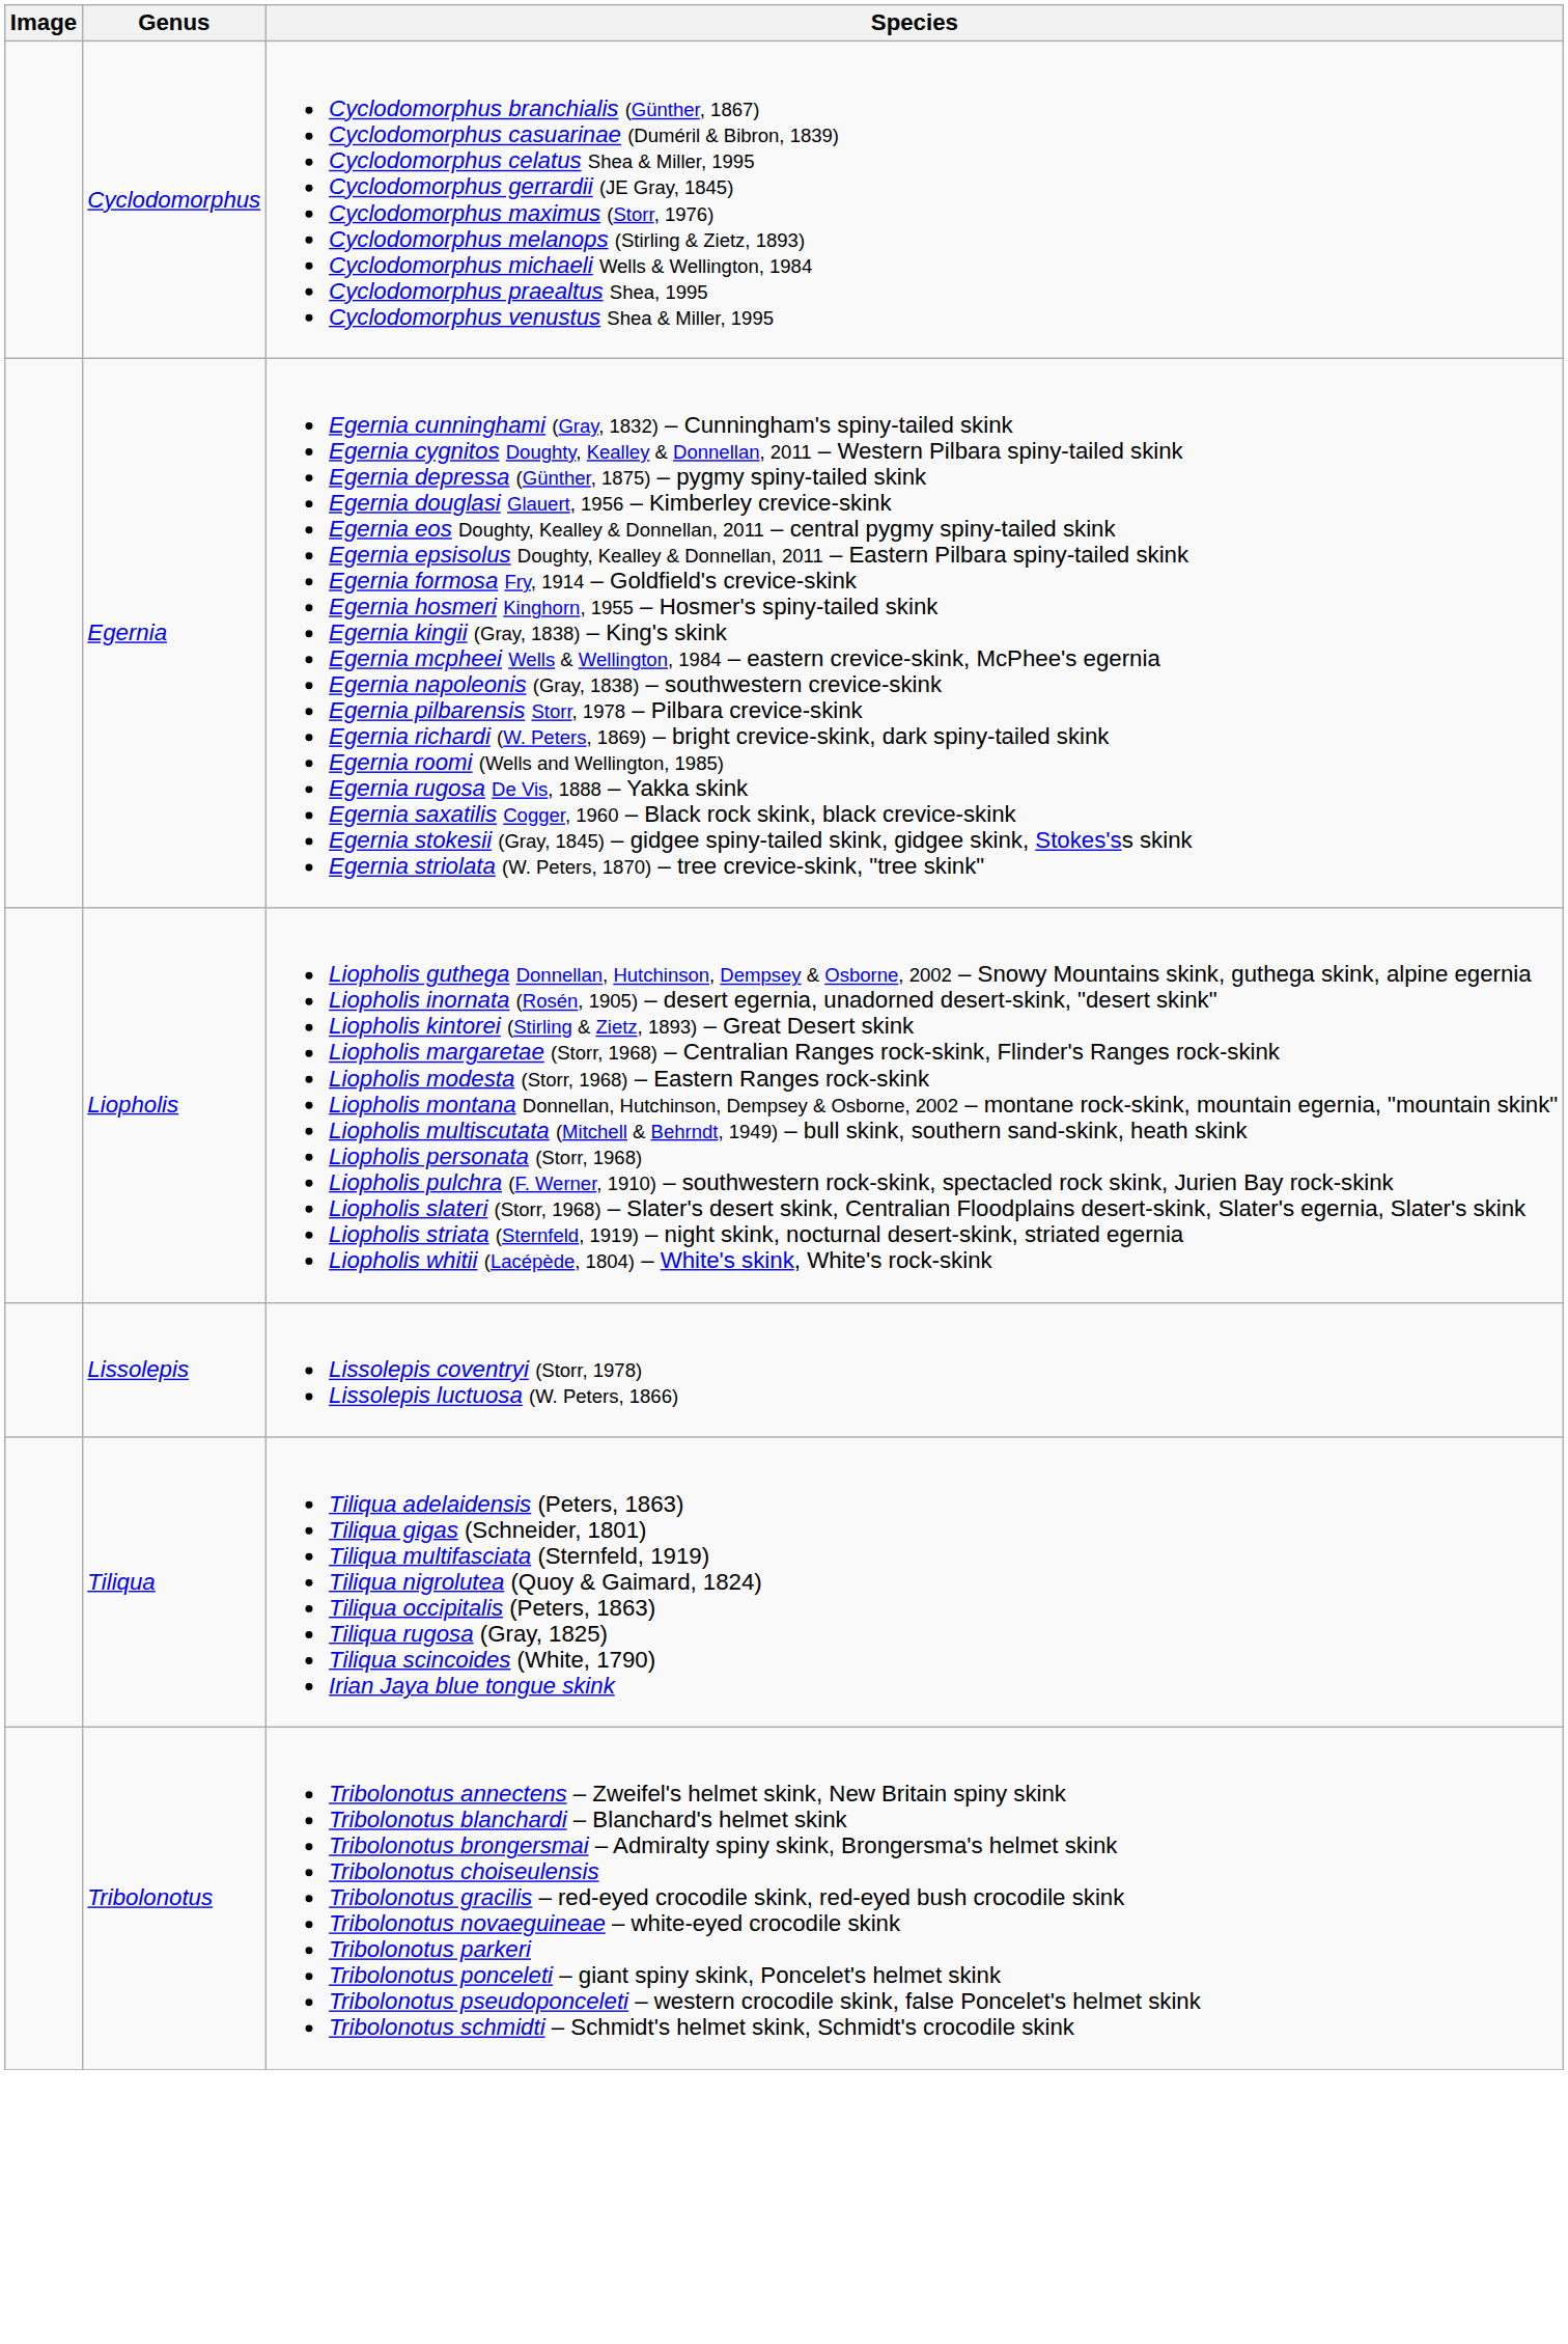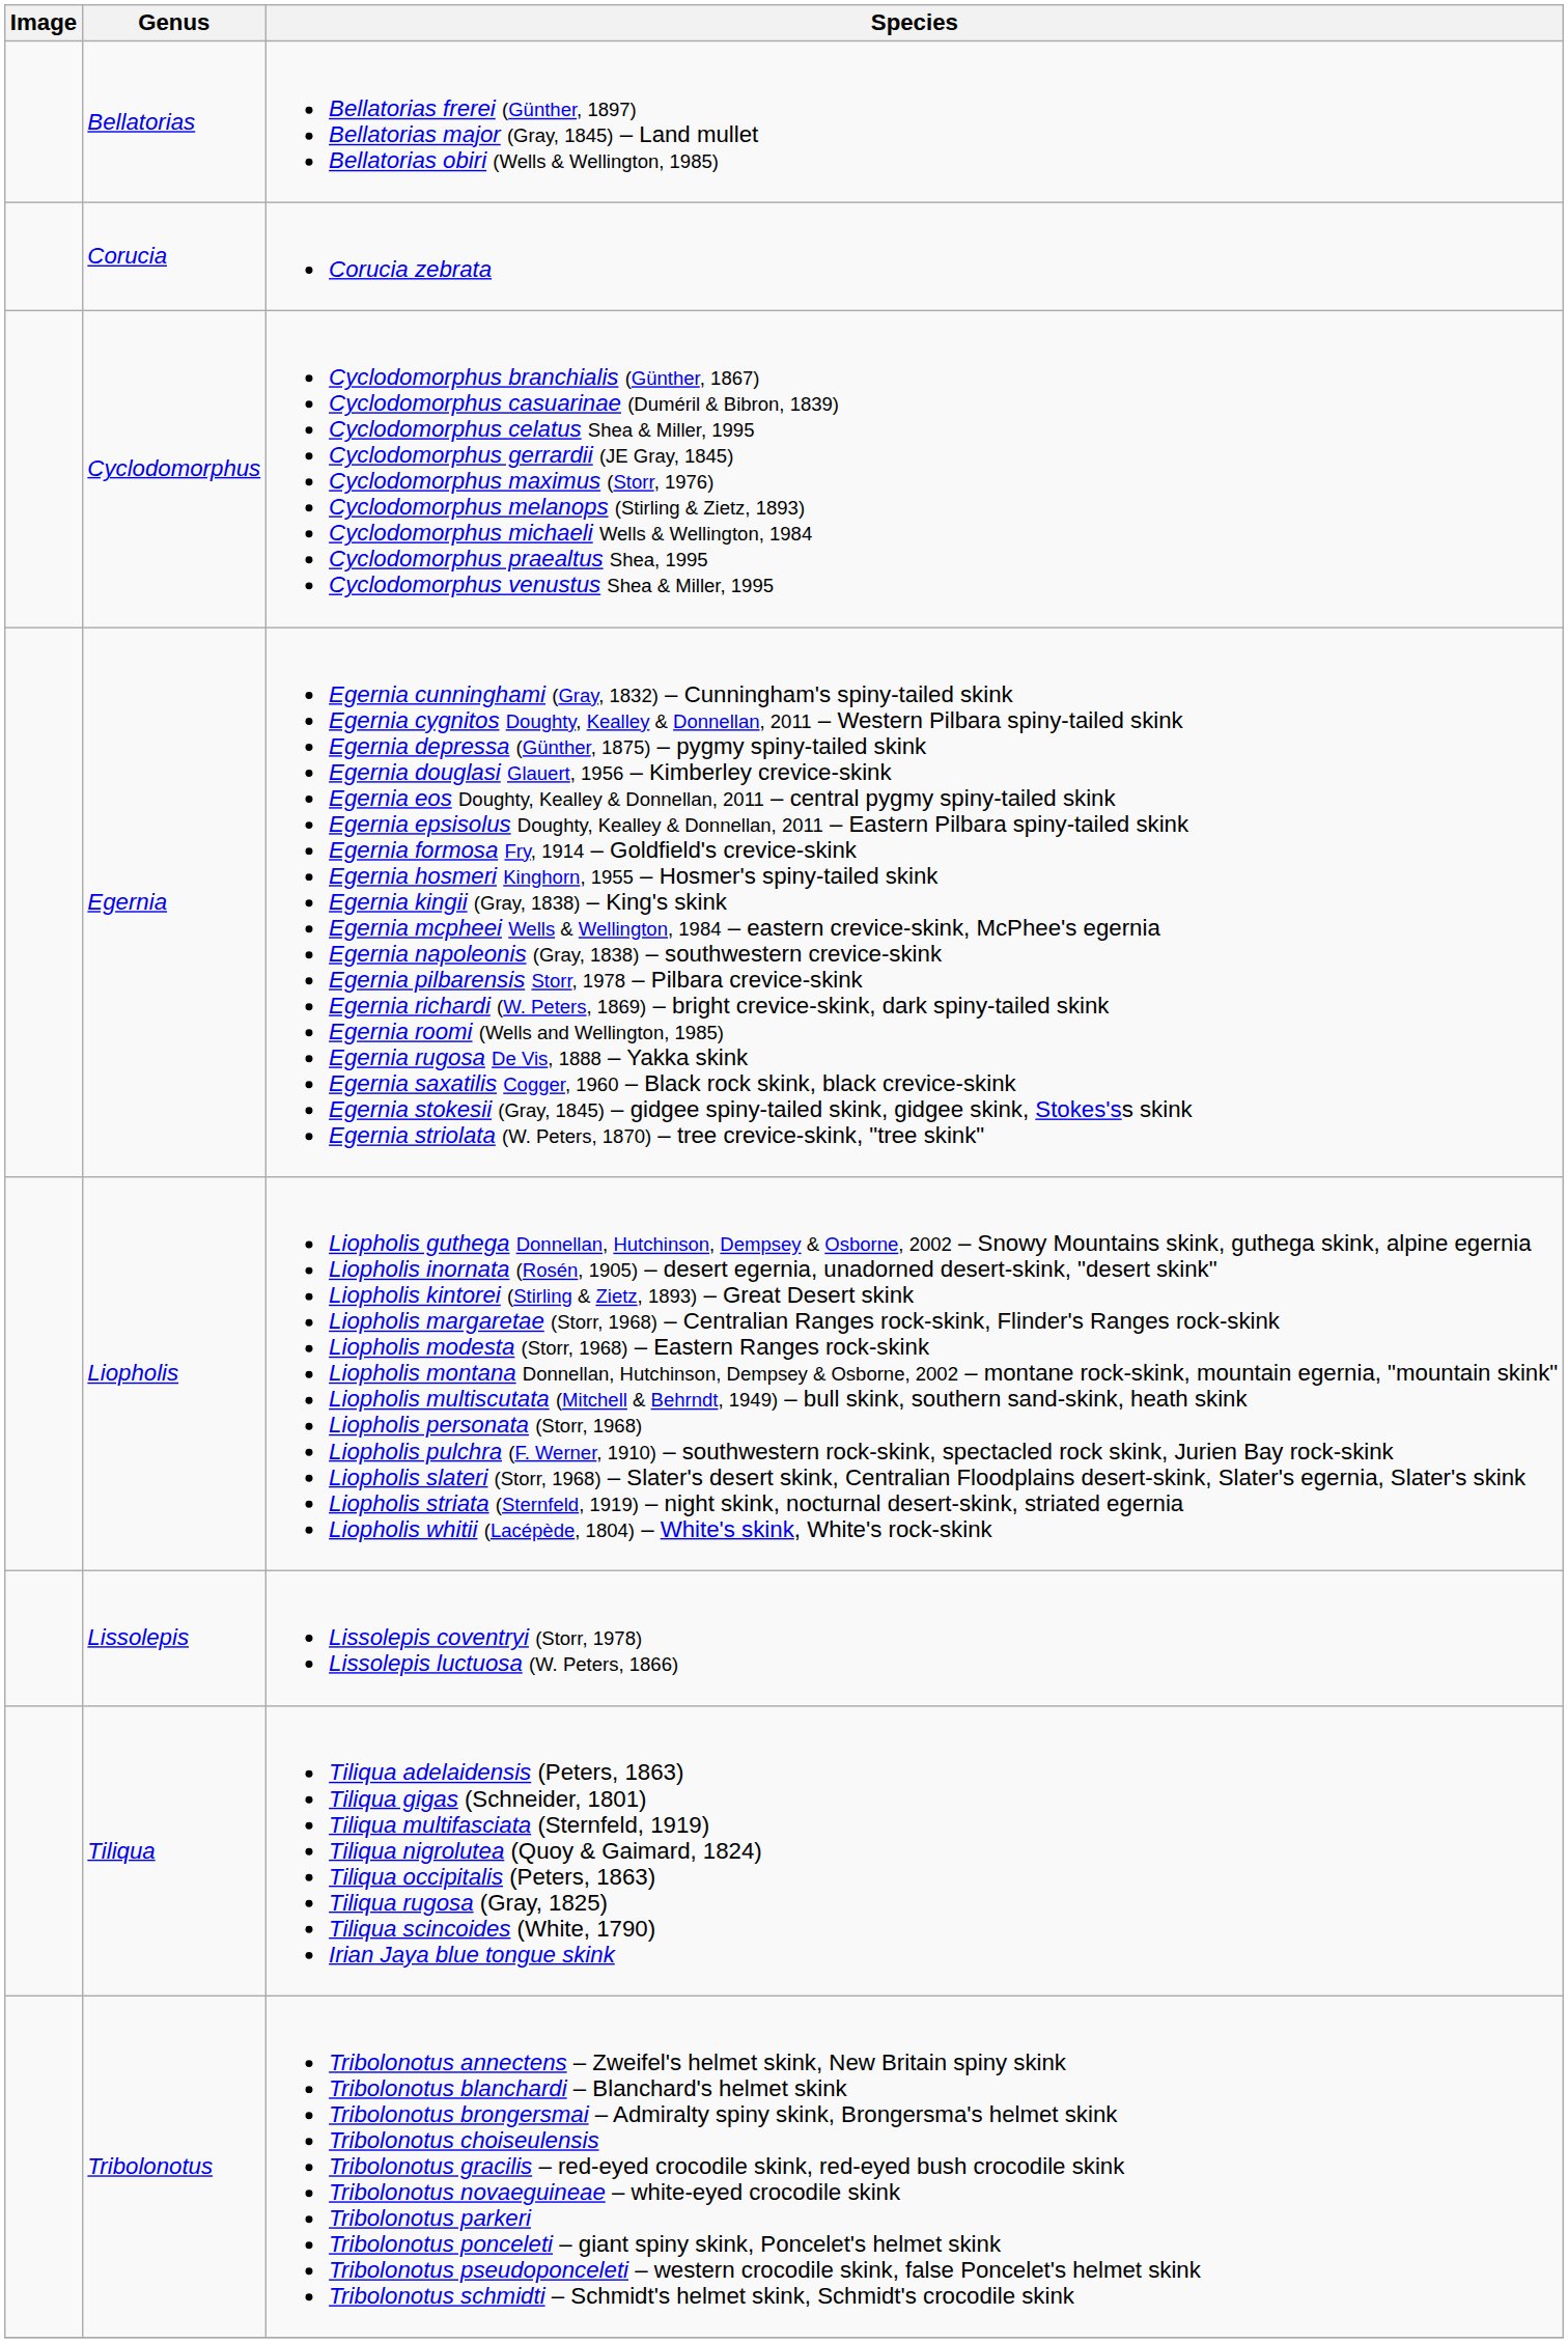+ row: Bellatorias | Bellatorias frerei (Günther, 1897) Bellatorias major (Gray, 1845) – Land mullet Bellatorias obiri (Wells & Wellington, 1985)
+ row: Corucia | Corucia zebrata
